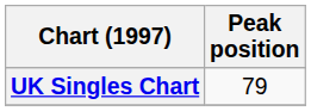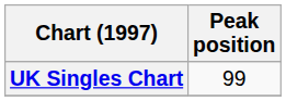UK Singles Chart | Peak position: 79 -> 99
